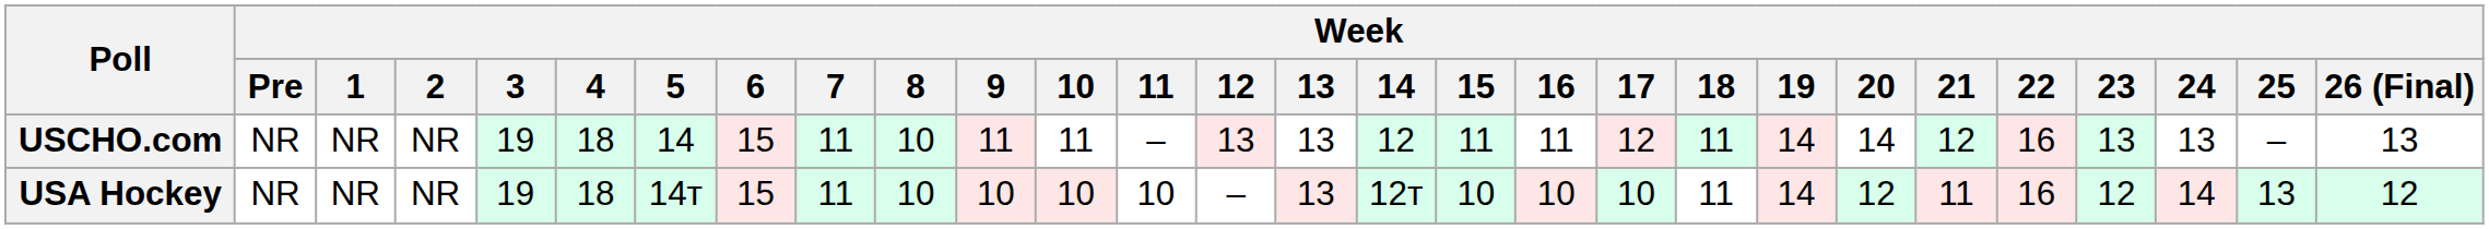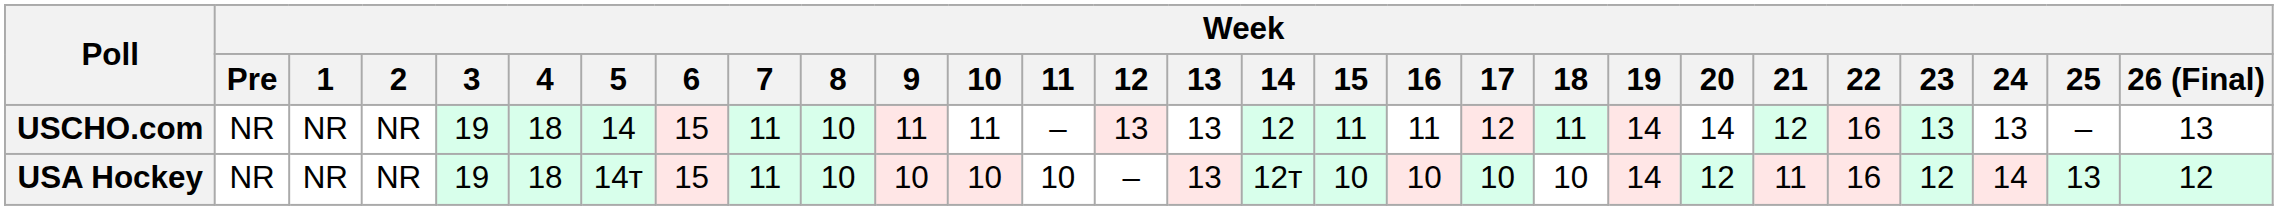USA Hockey | Week / 18: 11 -> 10
